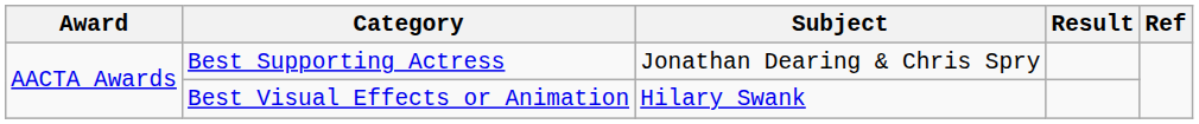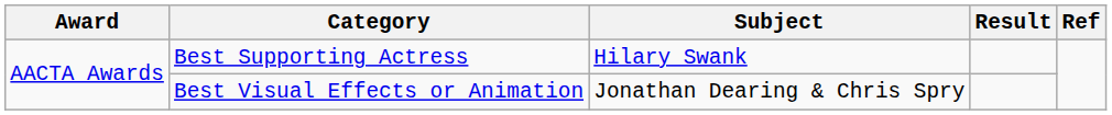Best Supporting Actress | Subject: Jonathan Dearing & Chris Spry -> Hilary Swank
Best Visual Effects or Animation | Subject: Hilary Swank -> Jonathan Dearing & Chris Spry
